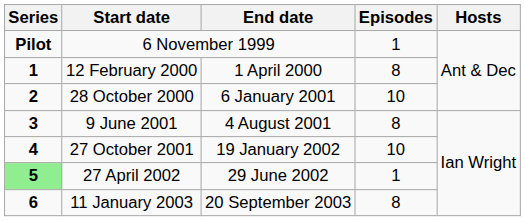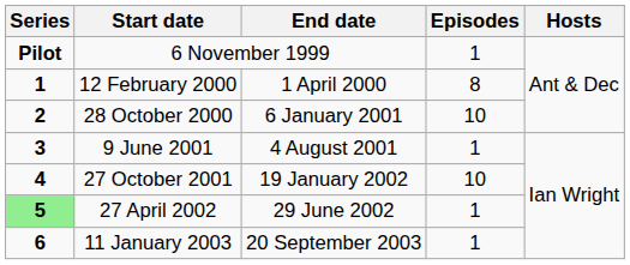9 June 2001 | Episodes: 8 -> 1
11 January 2003 | Episodes: 8 -> 1
